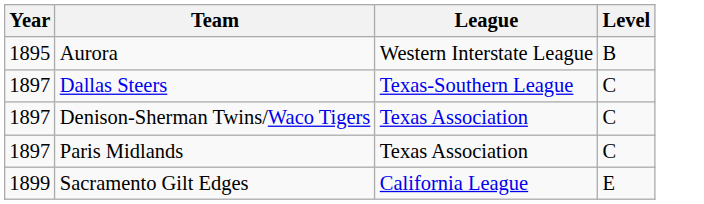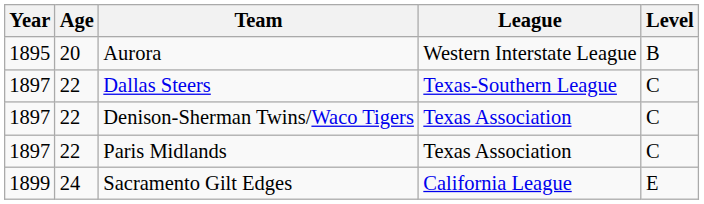+ column: Age | 20 | 22 | 22 | 22 | 24
